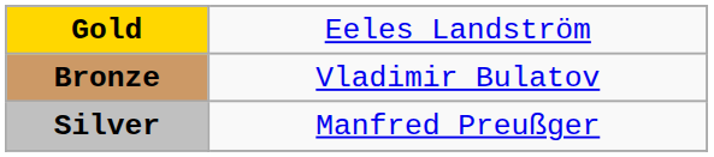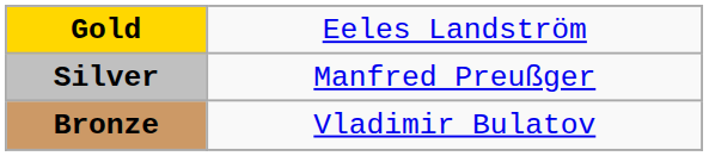rows swapped: Silver <-> Bronze
